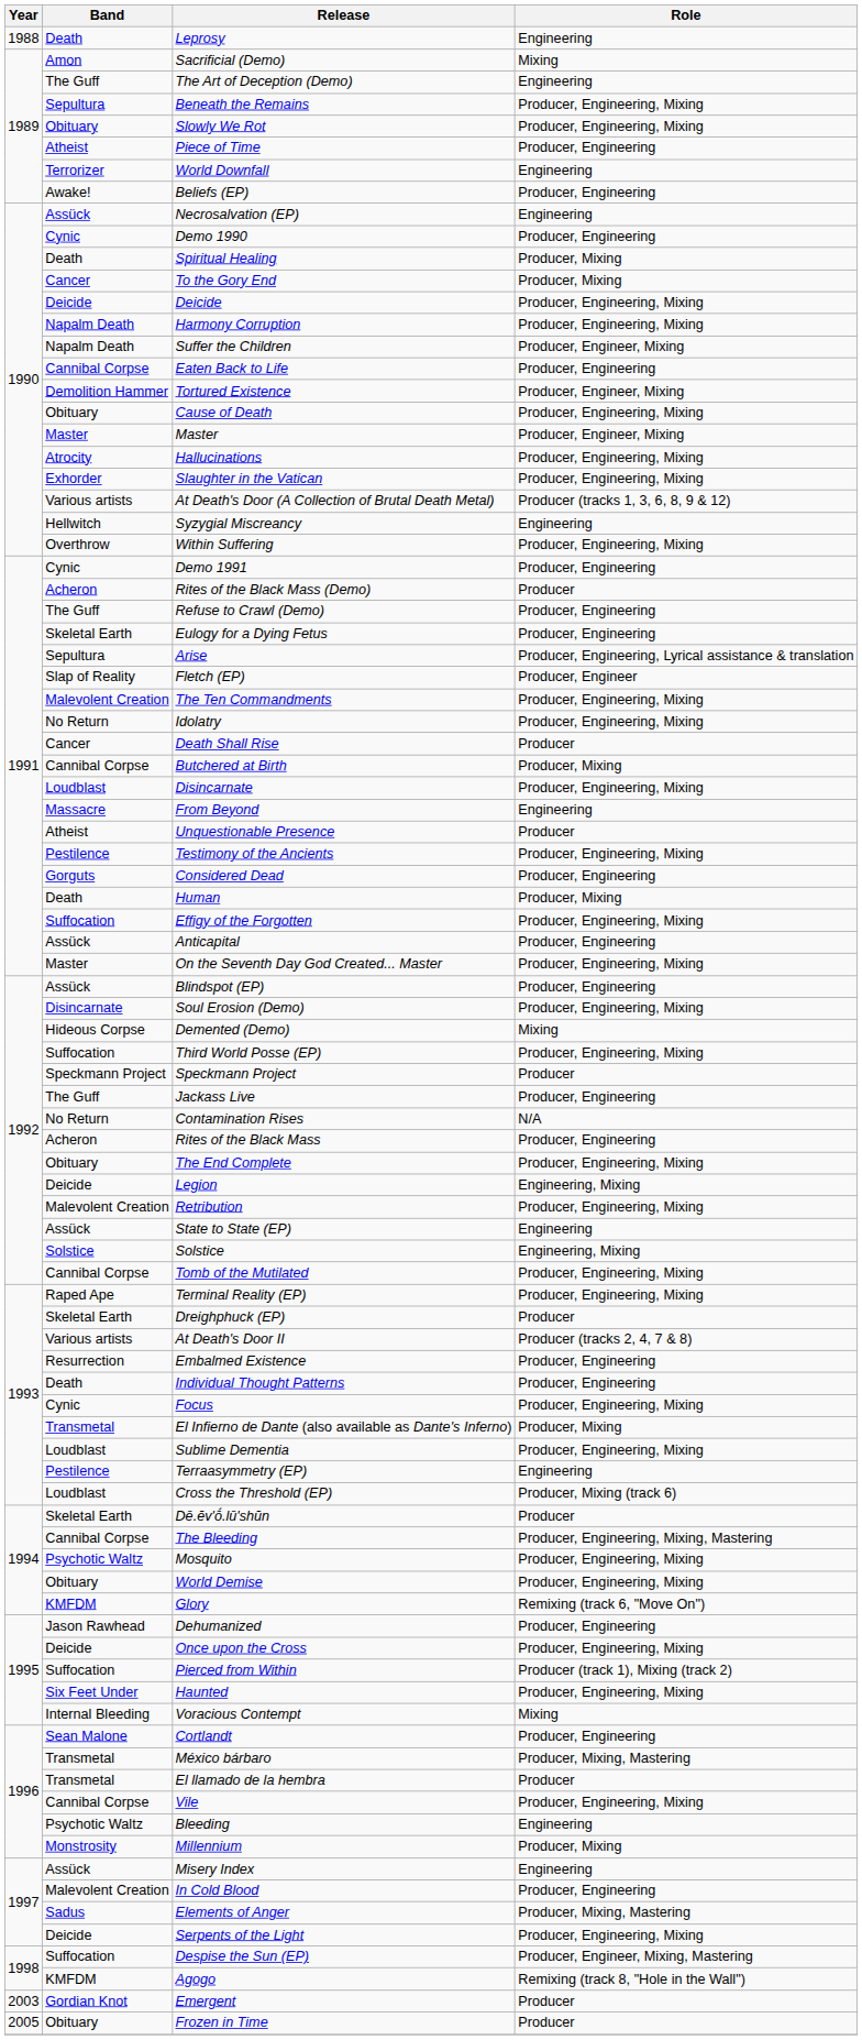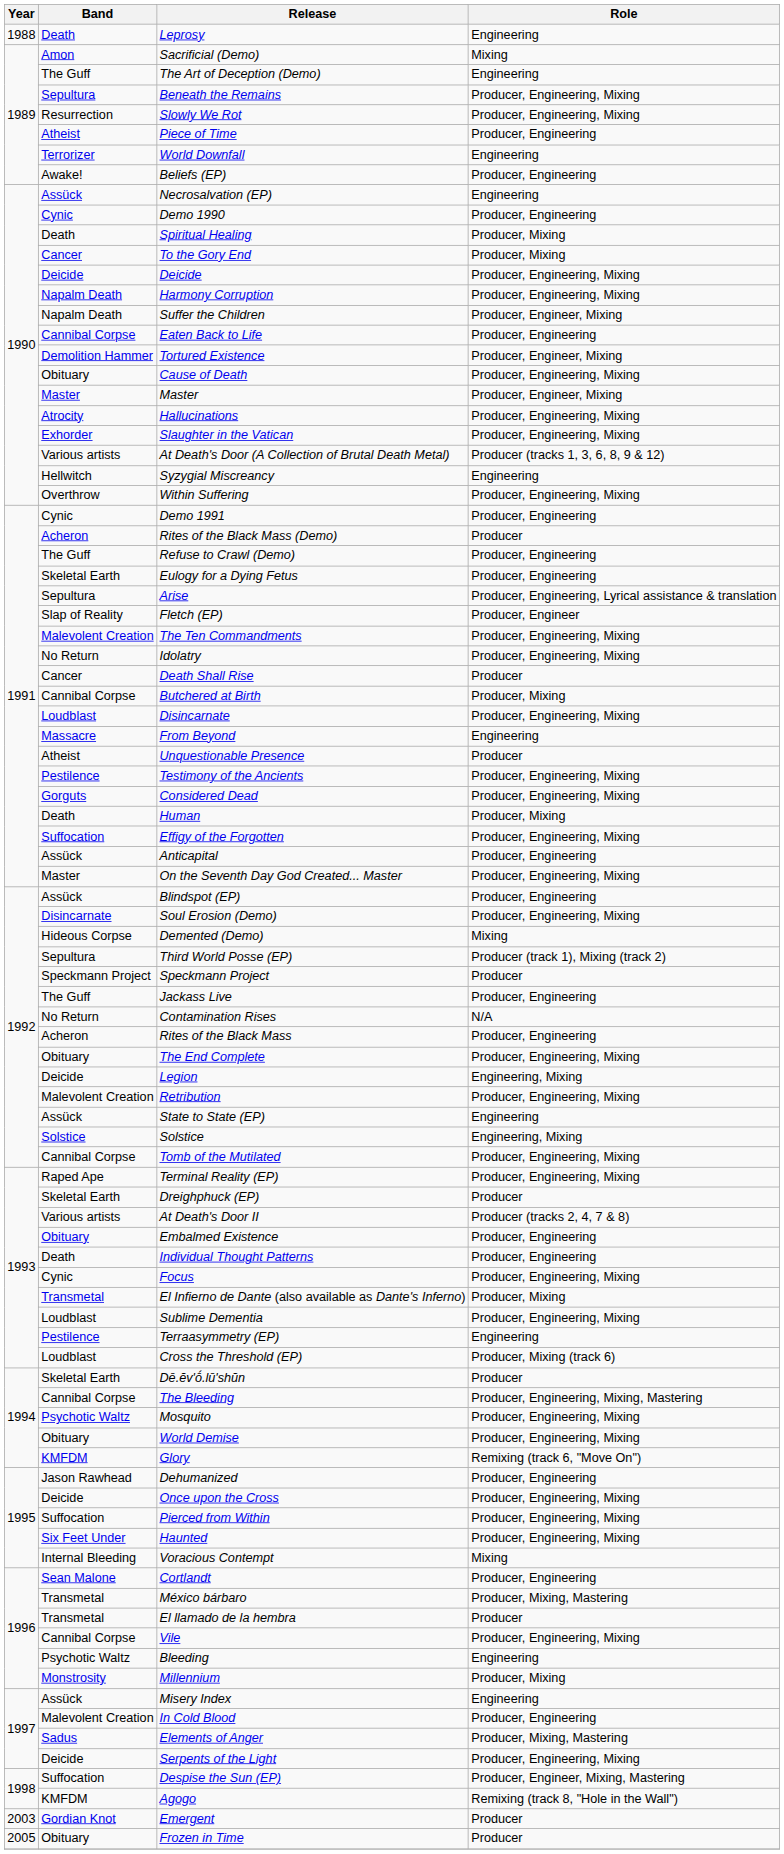Slowly We Rot | Band: Obituary -> Resurrection
Considered Dead | Role: Producer, Engineering -> Producer, Engineering, Mixing
Third World Posse (EP) | Band: Suffocation -> Sepultura
Third World Posse (EP) | Role: Producer, Engineering, Mixing -> Producer (track 1), Mixing (track 2)
Embalmed Existence | Band: Resurrection -> Obituary
Pierced from Within | Role: Producer (track 1), Mixing (track 2) -> Producer, Engineering, Mixing
